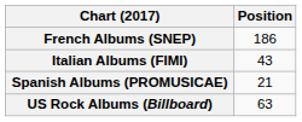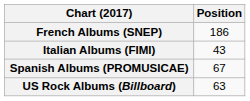Spanish Albums (PROMUSICAE) | Position: 21 -> 67
